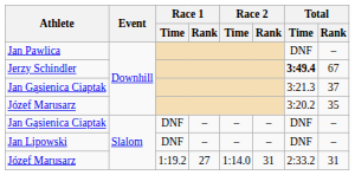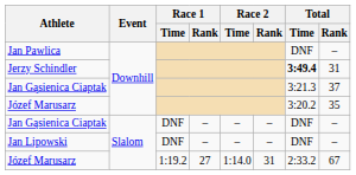Jerzy Schindler | Total / Rank: 67 -> 31
Józef Marusarz / 1:19.2 | Total / Rank: 31 -> 67
